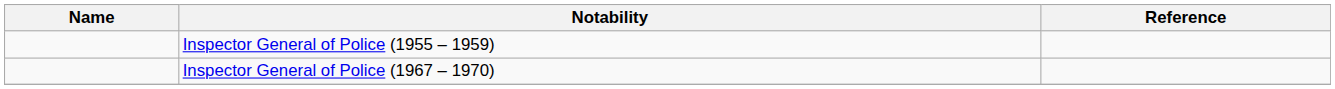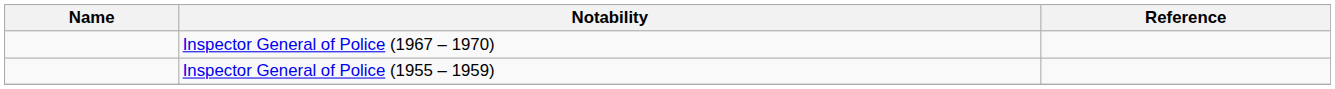rows swapped: Inspector General of Police (1967 – 1970) <-> Inspector General of Police (1955 – 1959)
